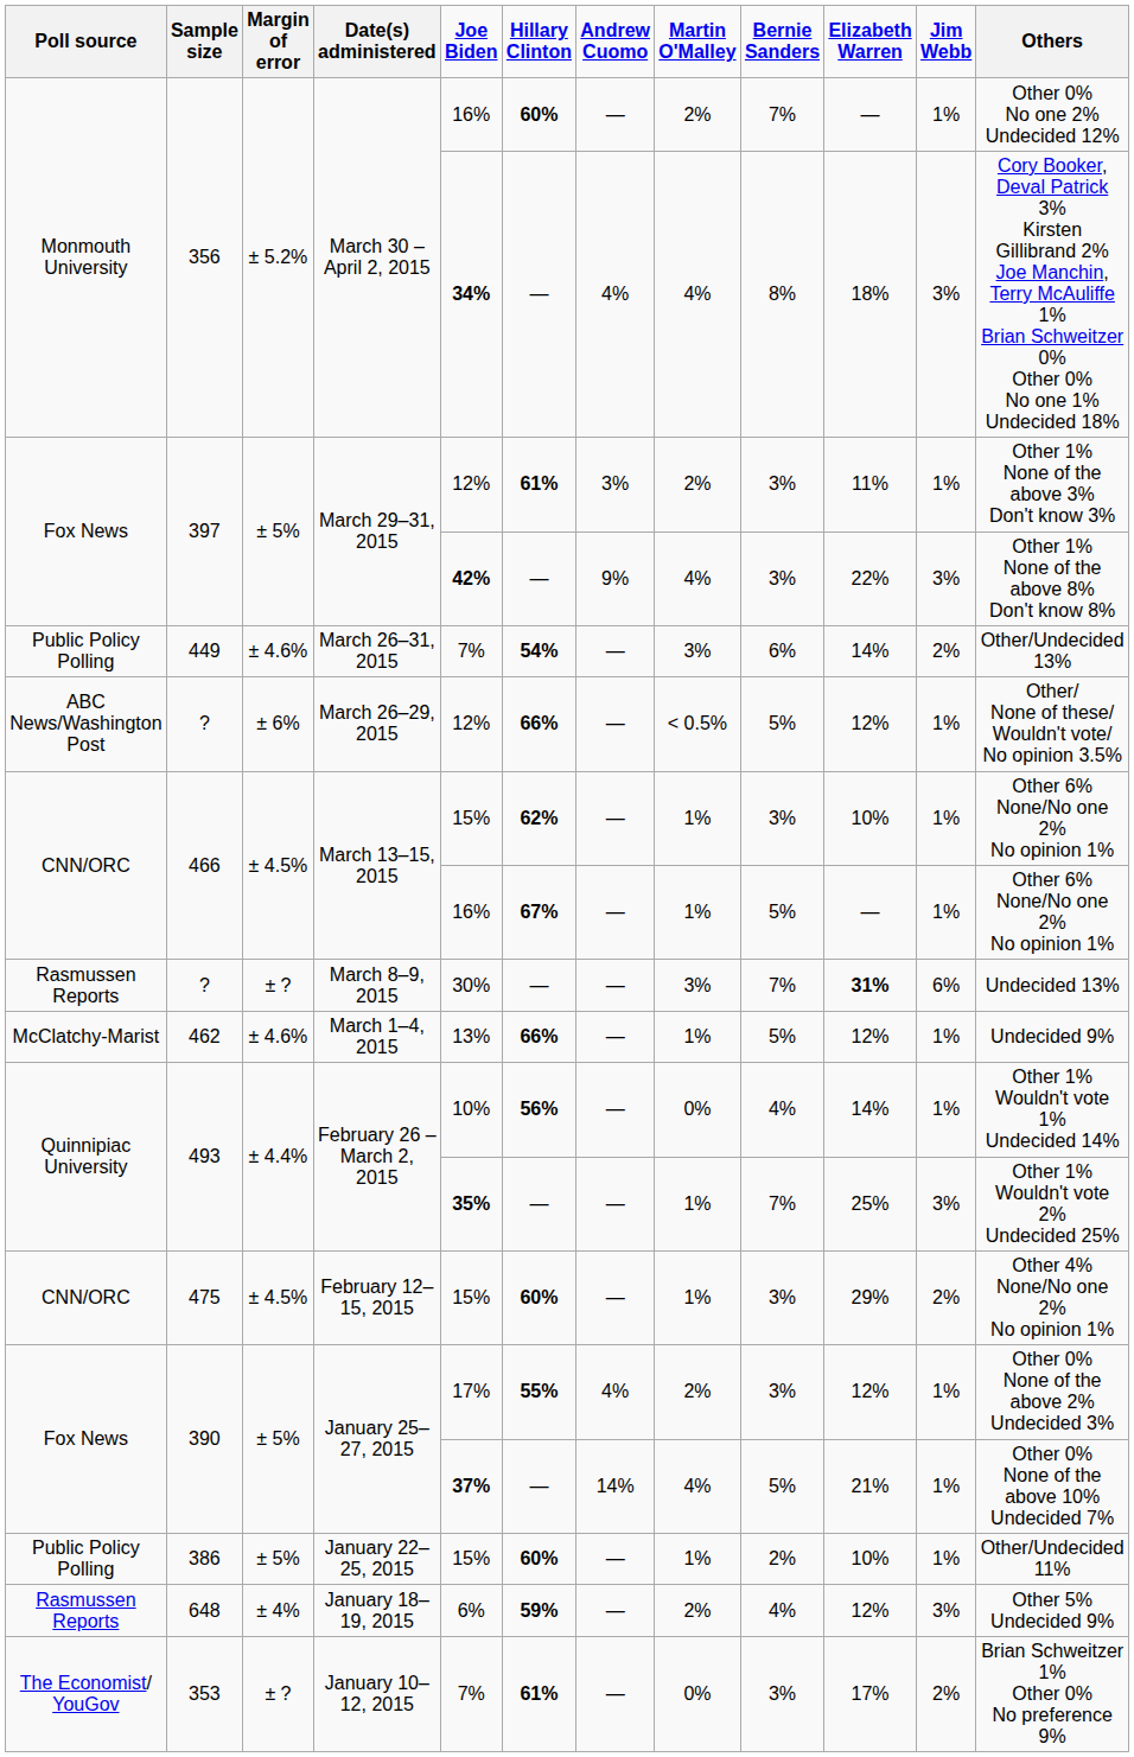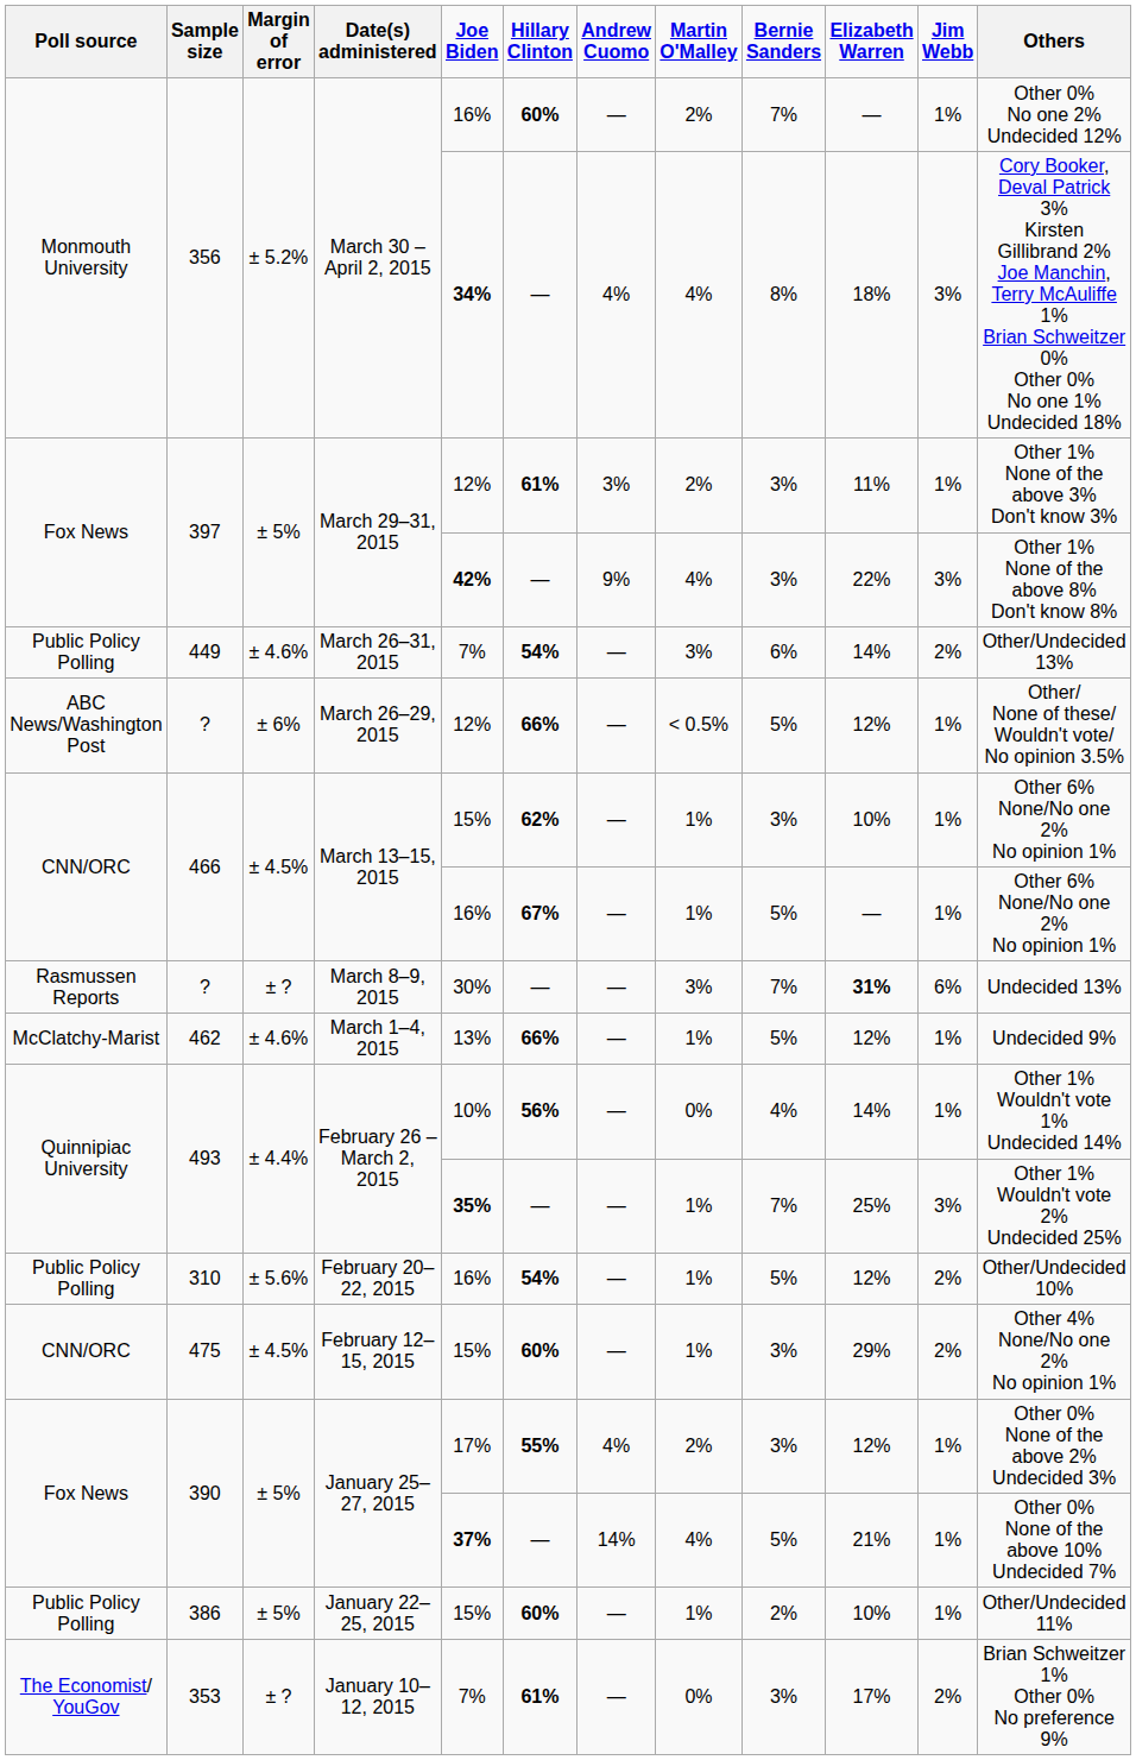+ row: Public Policy Polling | 310 | ± 5.6% | February 20–22, 2015 | 16% | 54% | — | 1% | 5% | 12% | 2% | Other/Undecided 10%
- row: Rasmussen Reports | 648 | ± 4% | January 18–19, 2015 | 6% | 59% | — | 2% | 4% | 12% | 3% | Other 5% Undecided 9%
